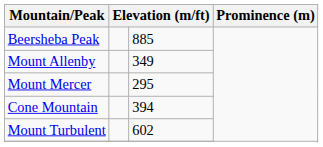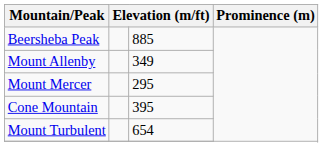Cone Mountain | column 3: 394 -> 395
Mount Turbulent | column 3: 602 -> 654
